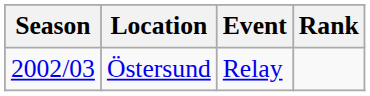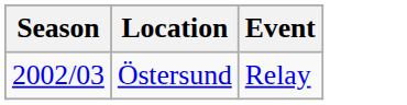- column: Rank
